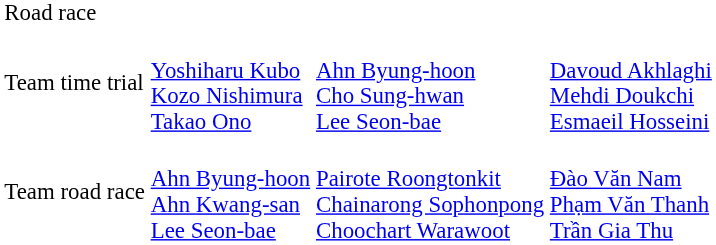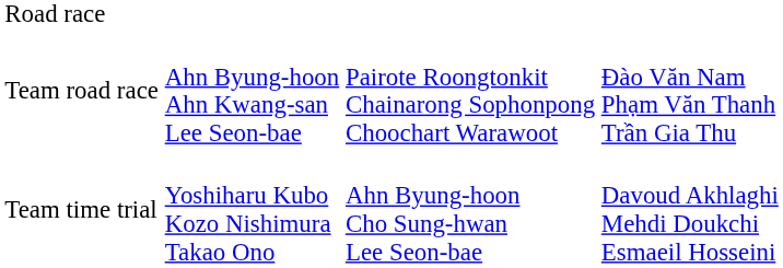rows swapped: Team road race <-> Team time trial
